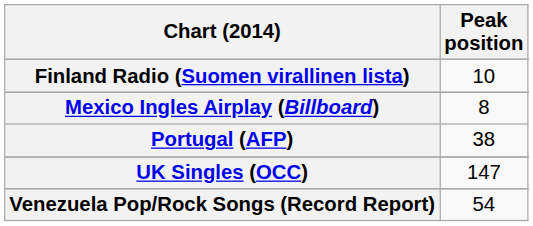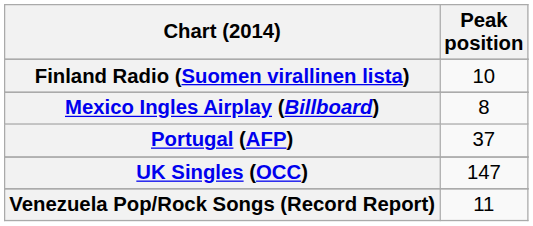Portugal (AFP) | Peak position: 38 -> 37
Venezuela Pop/Rock Songs (Record Report) | Peak position: 54 -> 11
